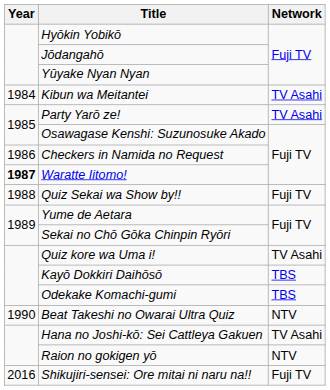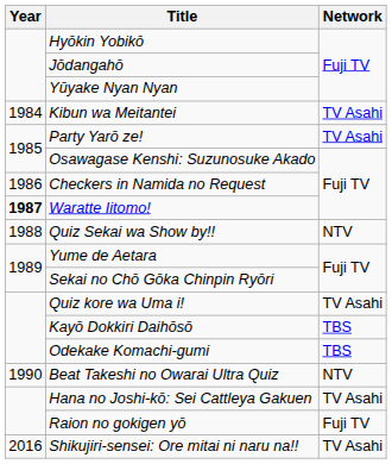Quiz Sekai wa Show by!! | Network: Fuji TV -> NTV
Raion no gokigen yō | Network: NTV -> Fuji TV
Shikujiri-sensei: Ore mitai ni naru na!! | Network: Fuji TV -> TV Asahi
